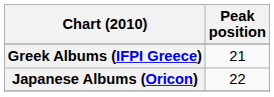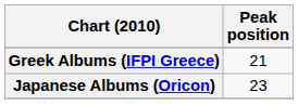Japanese Albums (Oricon) | Peak position: 22 -> 23
